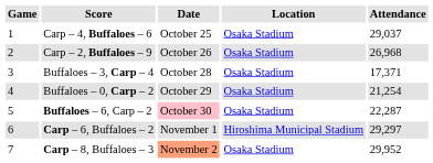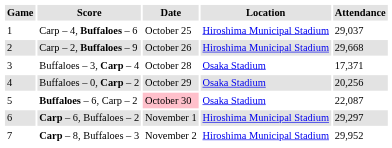Carp – 4, Buffaloes – 6 | Location: Osaka Stadium -> Hiroshima Municipal Stadium
Carp – 2, Buffaloes – 9 | Location: Osaka Stadium -> Hiroshima Municipal Stadium
Carp – 2, Buffaloes – 9 | Attendance: 26,968 -> 29,668
Buffaloes – 0, Carp – 2 | Attendance: 21,254 -> 20,256
Buffaloes – 6, Carp – 2 | Attendance: 22,287 -> 22,087
Carp – 8, Buffaloes – 3 | Date: lightsalmon background -> no background
Carp – 8, Buffaloes – 3 | Location: Osaka Stadium -> Hiroshima Municipal Stadium
